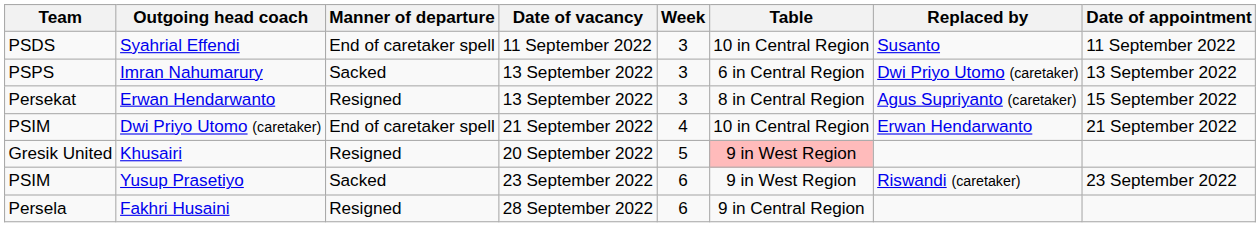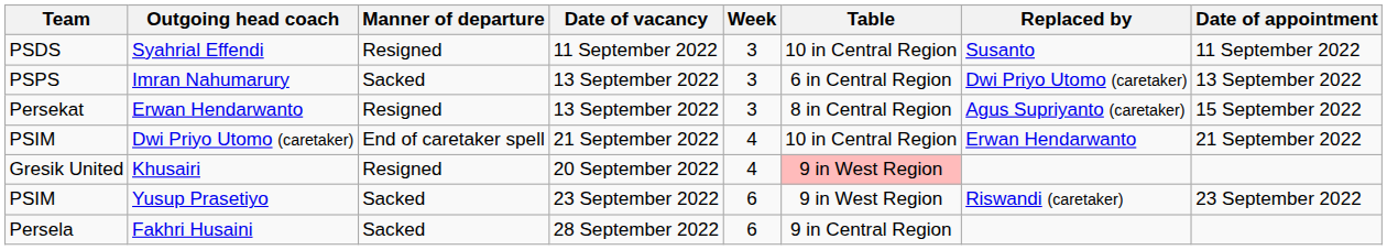Syahrial Effendi | Manner of departure: End of caretaker spell -> Resigned
Khusairi | Week: 5 -> 4
Fakhri Husaini | Manner of departure: Resigned -> Sacked
